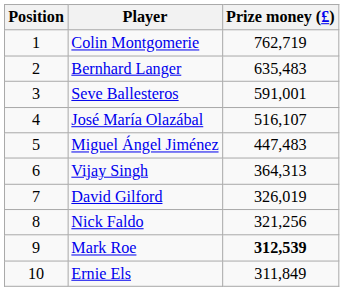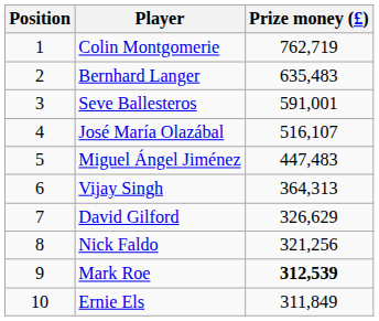David Gilford | Prize money (£): 326,019 -> 326,629
